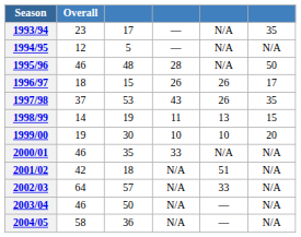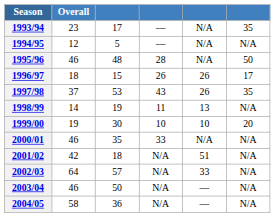1998/99 | column 6: 15 -> N/A
